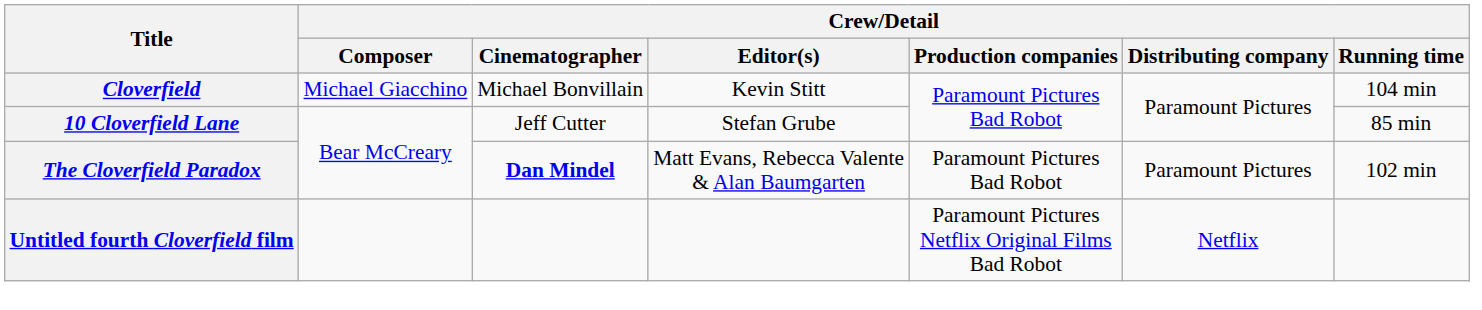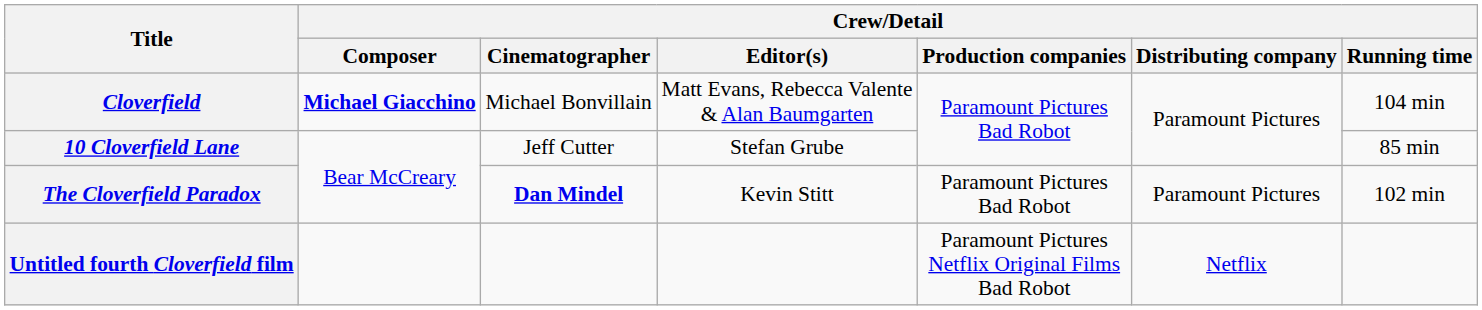Cloverfield | Crew/Detail / Composer: normal -> bold
Cloverfield | Crew/Detail / Editor(s): Kevin Stitt -> Matt Evans, Rebecca Valente & Alan Baumgarten
The Cloverfield Paradox | Crew/Detail / Editor(s): Matt Evans, Rebecca Valente & Alan Baumgarten -> Kevin Stitt
